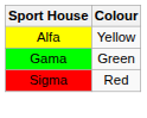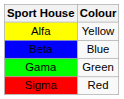+ row: Beta | Blue
